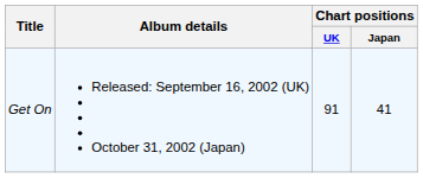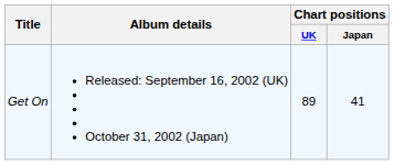Get On | Chart positions / UK: 91 -> 89
